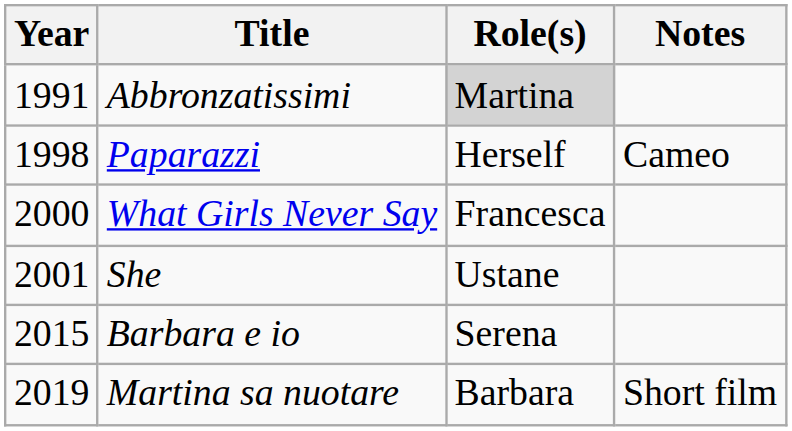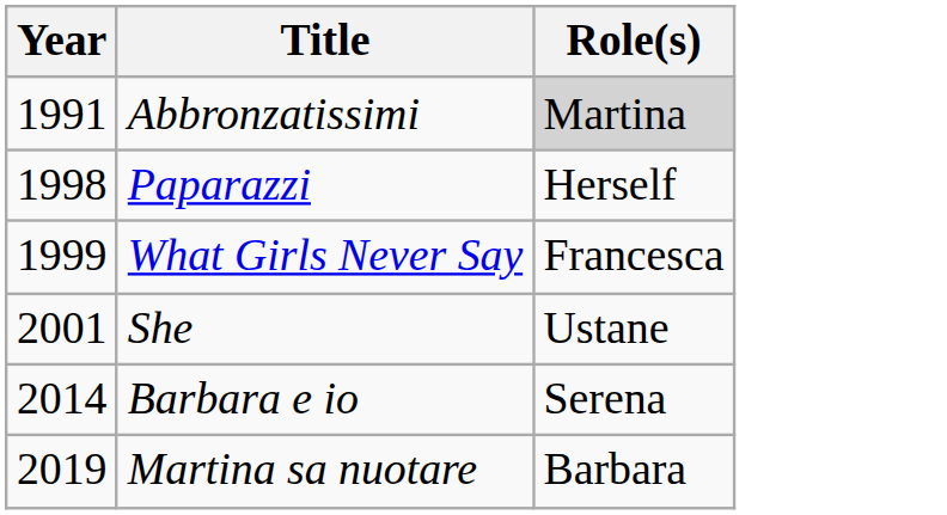- column: Notes | Cameo | Short film
What Girls Never Say | Year: 2000 -> 1999
Barbara e io | Year: 2015 -> 2014
